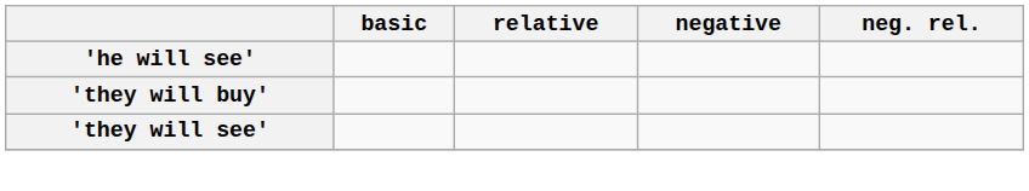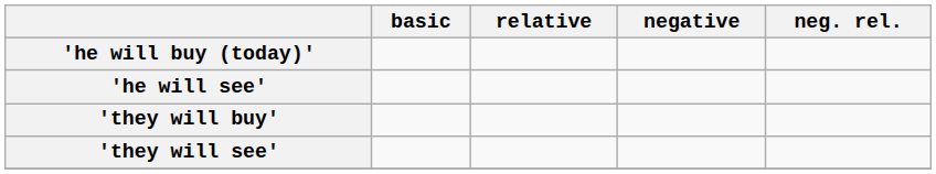+ row: 'he will buy (today)'
